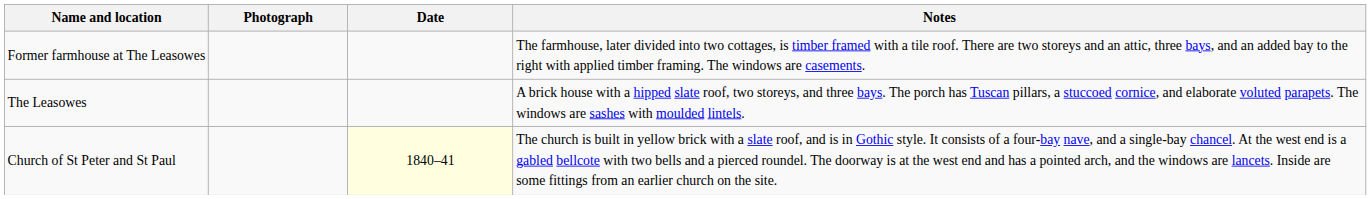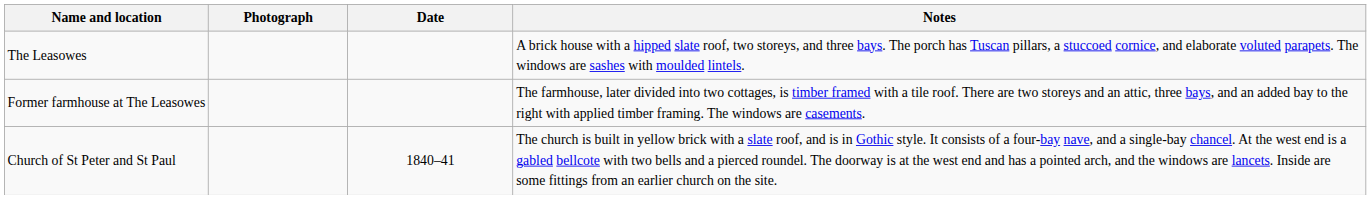rows swapped: Former farmhouse at The Leasowes <-> The Leasowes
Church of St Peter and St Paul | Date: lightyellow background -> no background
